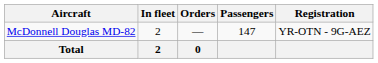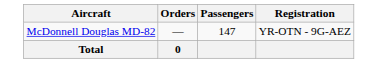- column: In fleet | 2 | 2
